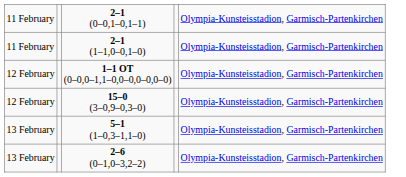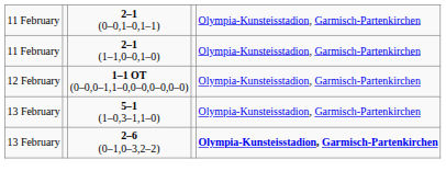- row: 12 February | 15–0 (3–0,9–0,3–0) | Olympia-Kunsteisstadion, Garmisch-Partenkirchen
2–6 (0–1,0–3,2–2) | column 5: normal -> bold
